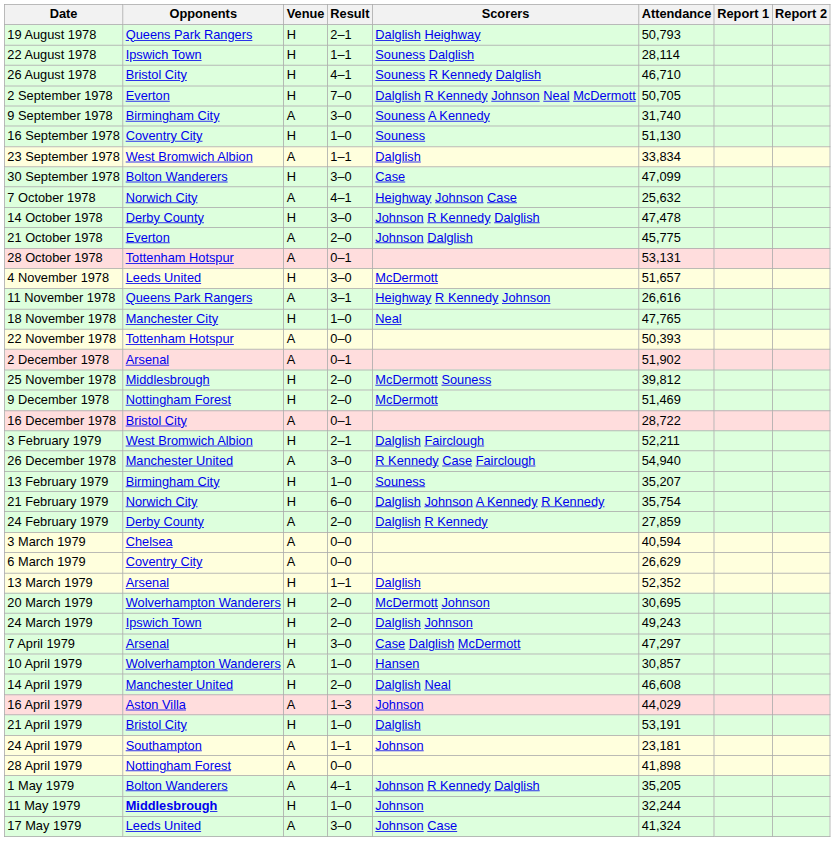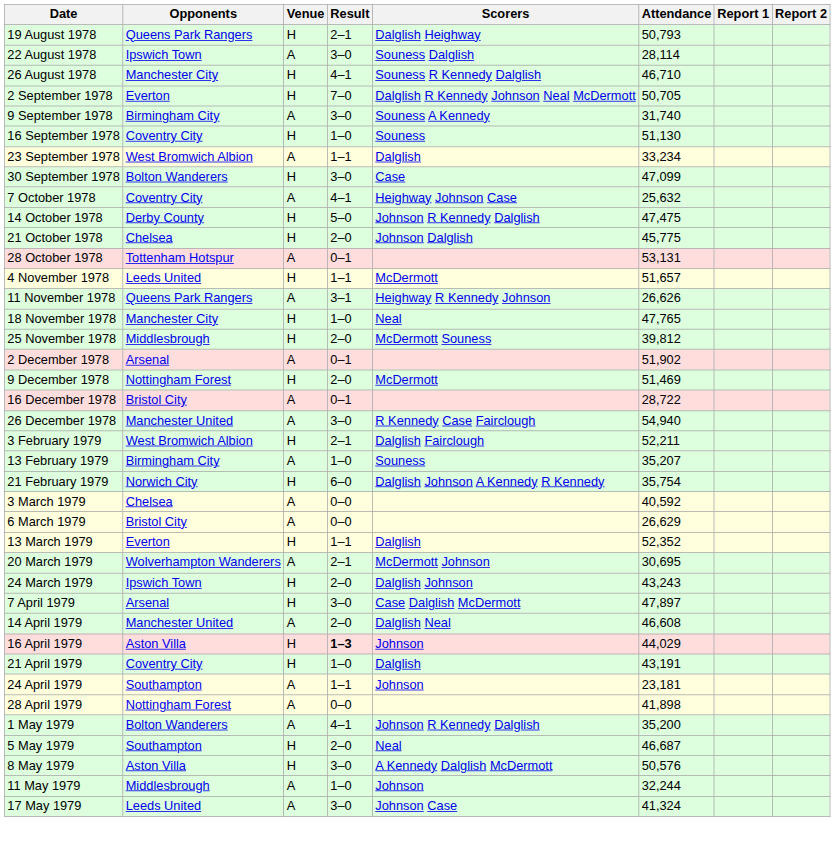22 August 1978 | Venue: H -> A
22 August 1978 | Result: 1–1 -> 3–0
26 August 1978 | Opponents: Bristol City -> Manchester City
23 September 1978 | Attendance: 33,834 -> 33,234
7 October 1978 | Opponents: Norwich City -> Coventry City
14 October 1978 | Result: 3–0 -> 5–0
14 October 1978 | Attendance: 47,478 -> 47,475
21 October 1978 | Opponents: Everton -> Chelsea
21 October 1978 | Venue: A -> H
4 November 1978 | Result: 3–0 -> 1–1
11 November 1978 | Attendance: 26,616 -> 26,626
- row: 22 November 1978 | Tottenham Hotspur | A | 0–0 | 50,393
rows swapped: 25 November 1978 <-> 2 December 1978
rows swapped: 26 December 1978 <-> 3 February 1979
13 February 1979 | Venue: H -> A
- row: 24 February 1979 | Derby County | A | 2–0 | Dalglish R Kennedy | 27,859
3 March 1979 | Attendance: 40,594 -> 40,592
6 March 1979 | Opponents: Coventry City -> Bristol City
13 March 1979 | Opponents: Arsenal -> Everton
20 March 1979 | Venue: H -> A
20 March 1979 | Result: 2–0 -> 2–1
24 March 1979 | Attendance: 49,243 -> 43,243
7 April 1979 | Attendance: 47,297 -> 47,897
- row: 10 April 1979 | Wolverhampton Wanderers | A | 1–0 | Hansen | 30,857
14 April 1979 | Venue: H -> A
16 April 1979 | Venue: A -> H
16 April 1979 | Result: normal -> bold
21 April 1979 | Opponents: Bristol City -> Coventry City
21 April 1979 | Attendance: 53,191 -> 43,191
1 May 1979 | Attendance: 35,205 -> 35,200
+ row: 5 May 1979 | Southampton | H | 2–0 | Neal | 46,687
+ row: 8 May 1979 | Aston Villa | H | 3–0 | A Kennedy Dalglish McDermott | 50,576
11 May 1979 | Opponents: bold -> normal
11 May 1979 | Venue: H -> A
